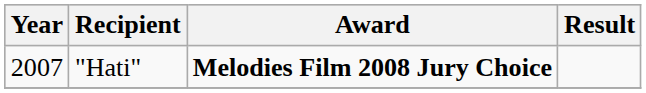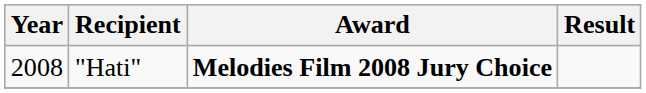"Hati" | Year: 2007 -> 2008
